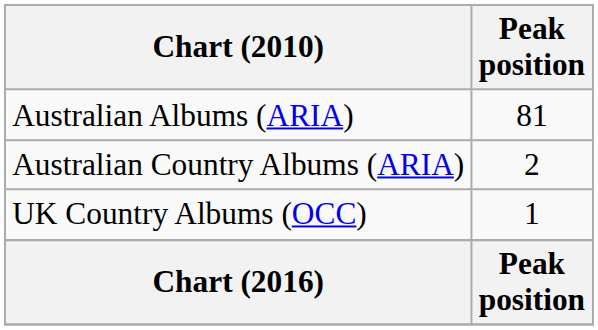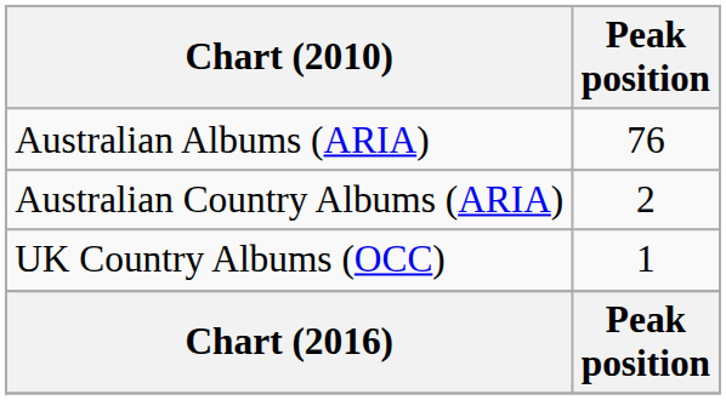Australian Albums (ARIA) | Peak position: 81 -> 76
